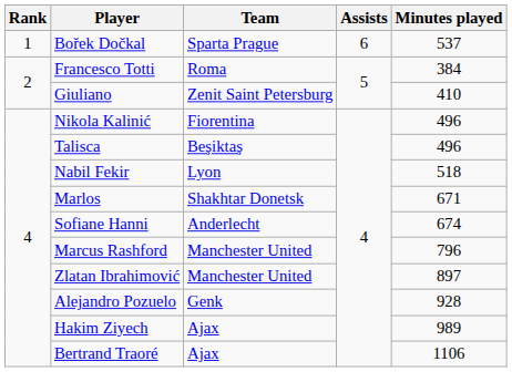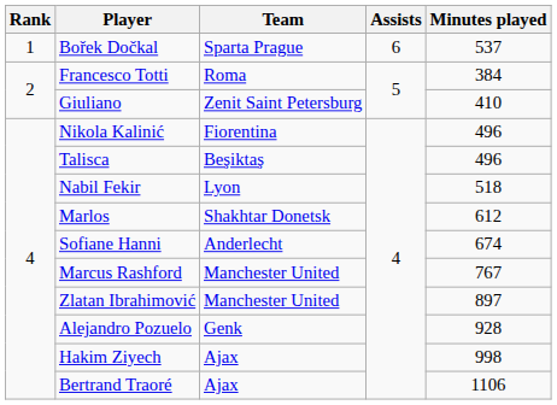Marlos | Minutes played: 671 -> 612
Marcus Rashford | Minutes played: 796 -> 767
Hakim Ziyech | Minutes played: 989 -> 998
